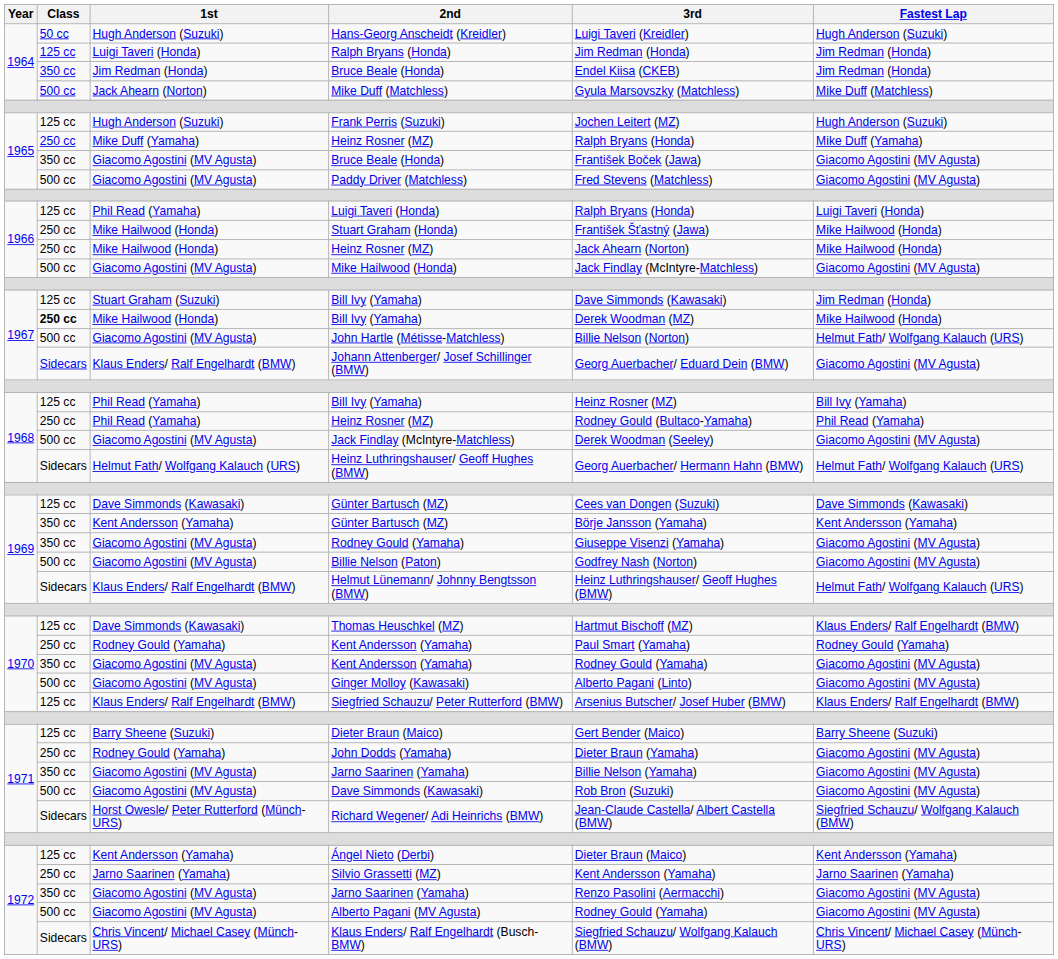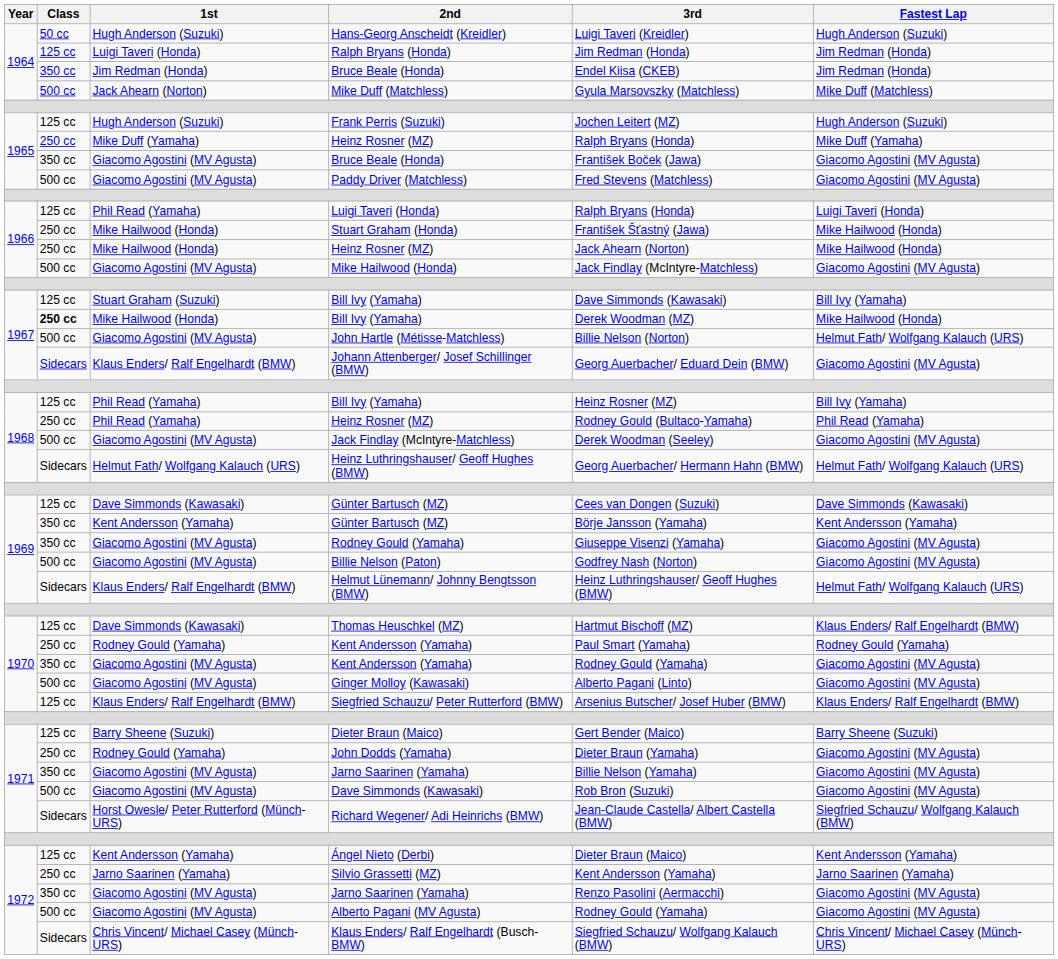Stuart Graham (Suzuki) / Bill Ivy (Yamaha) | Fastest Lap: Jim Redman (Honda) -> Bill Ivy (Yamaha)
